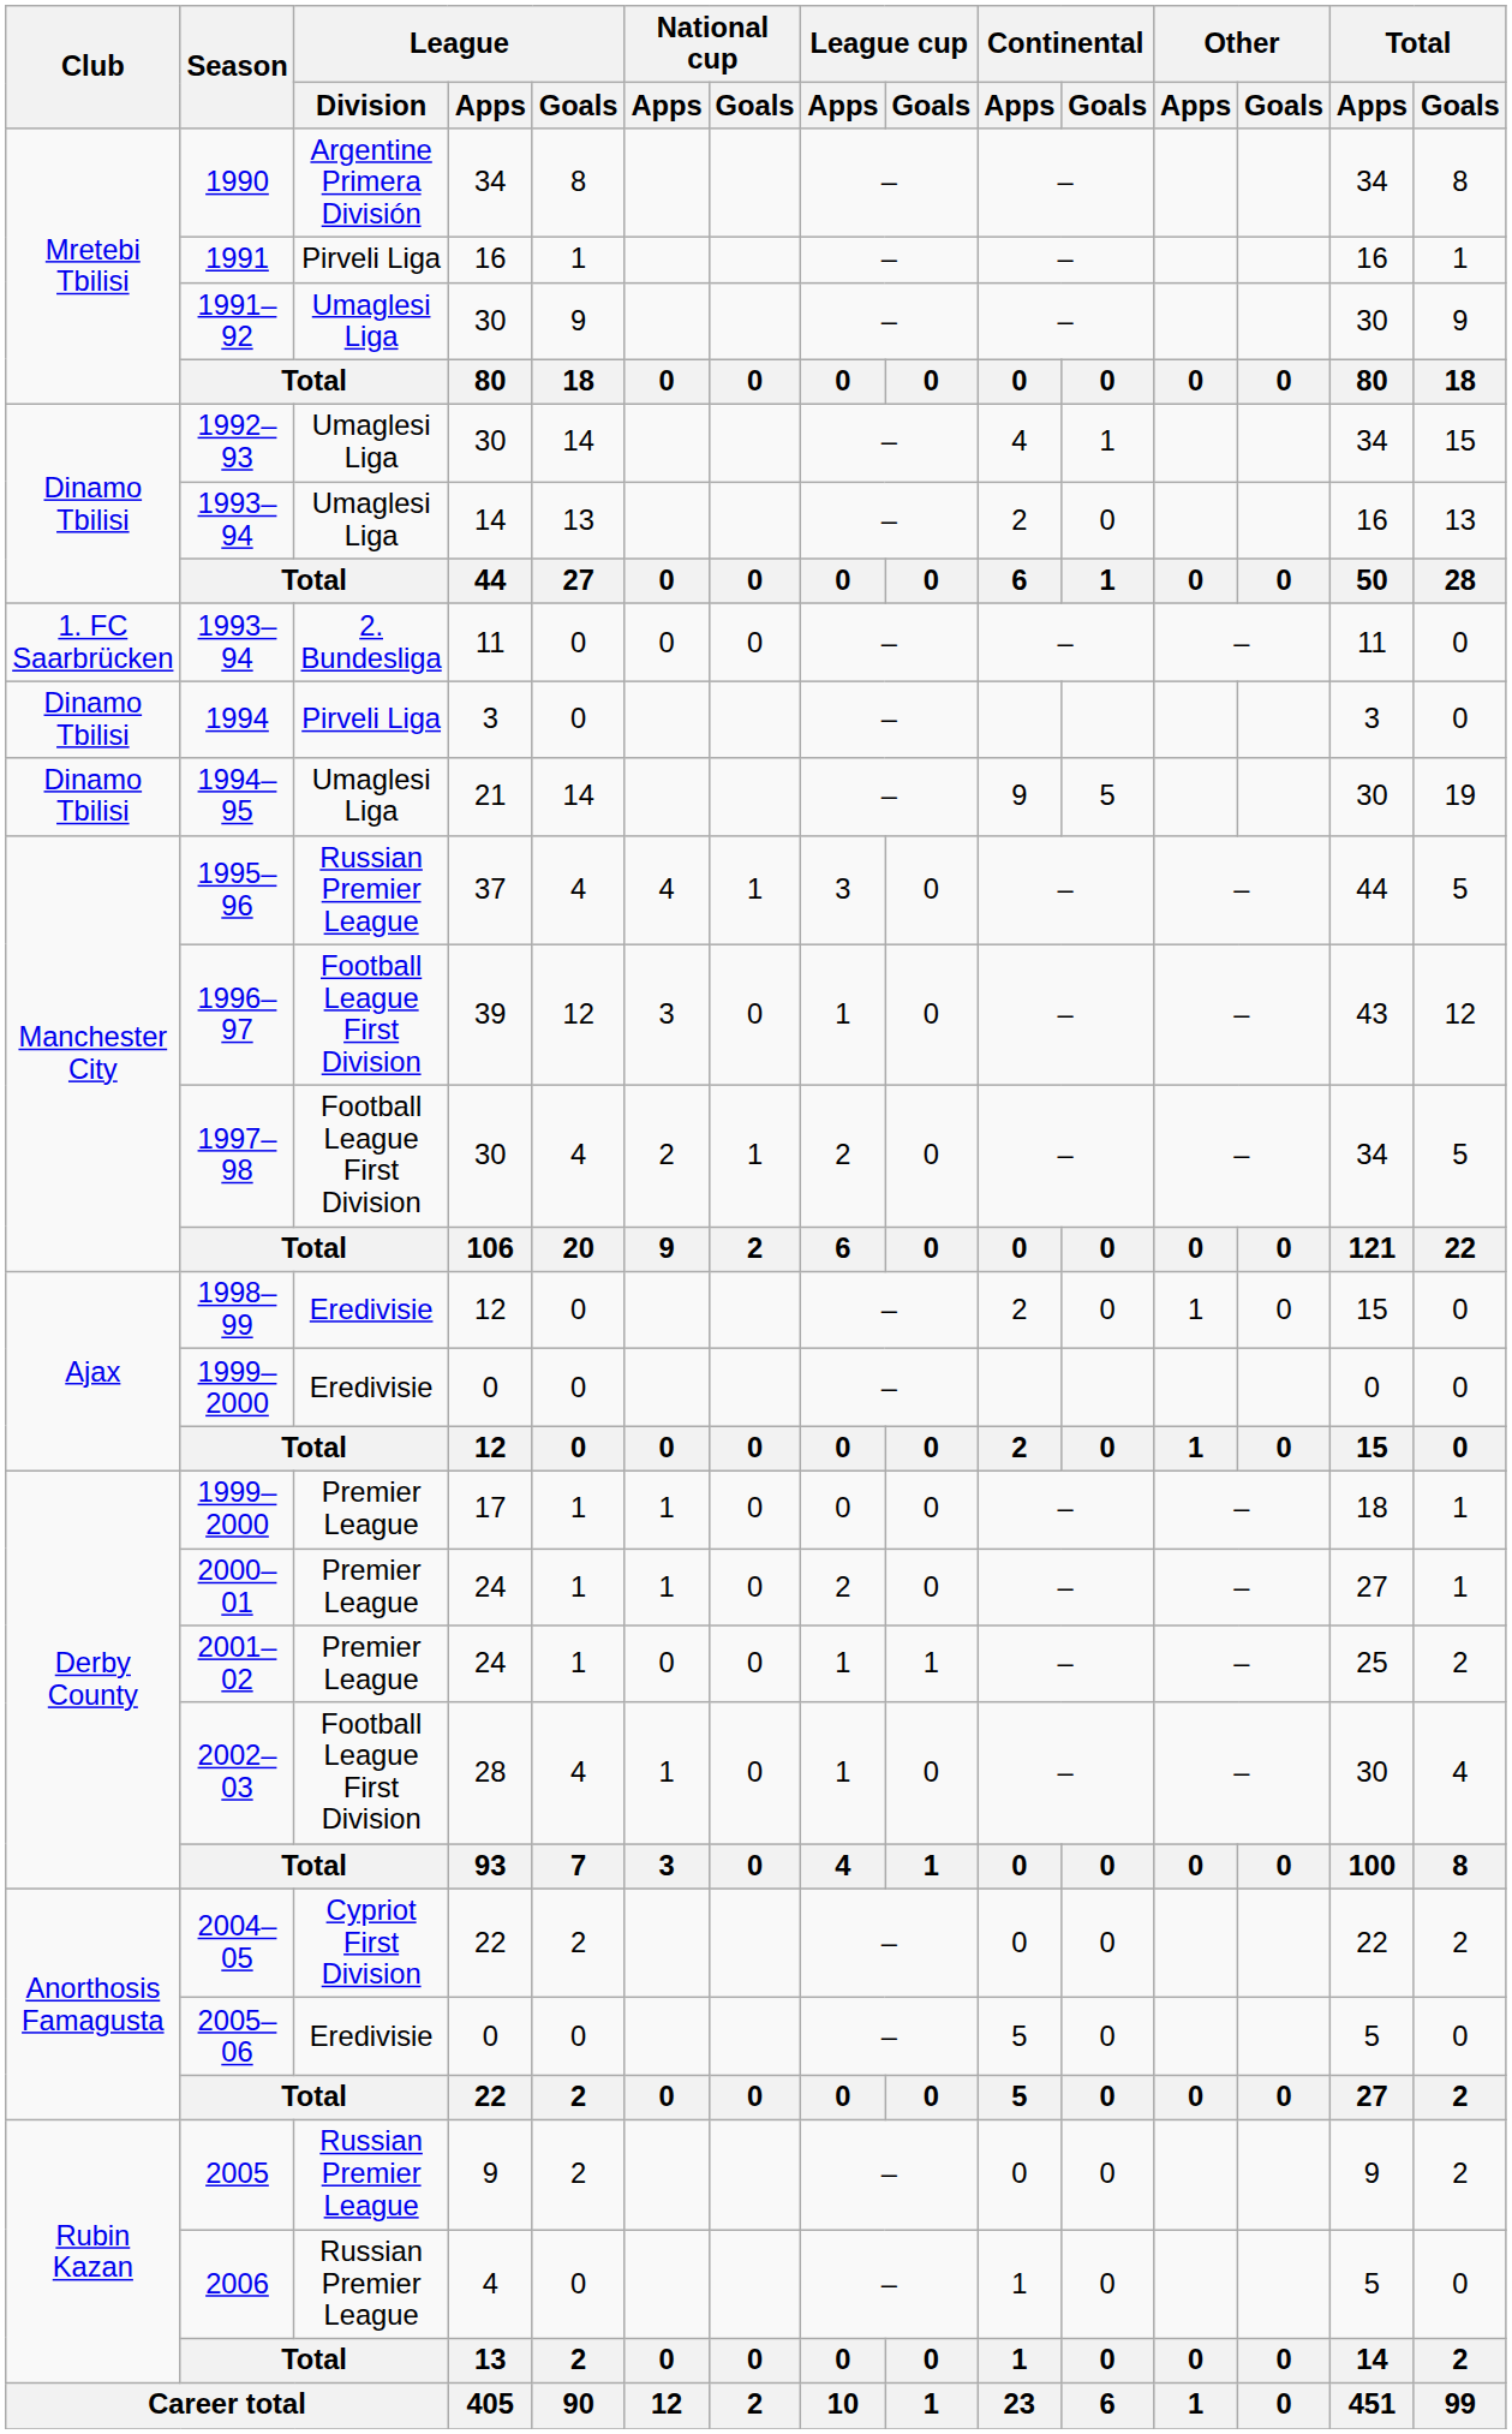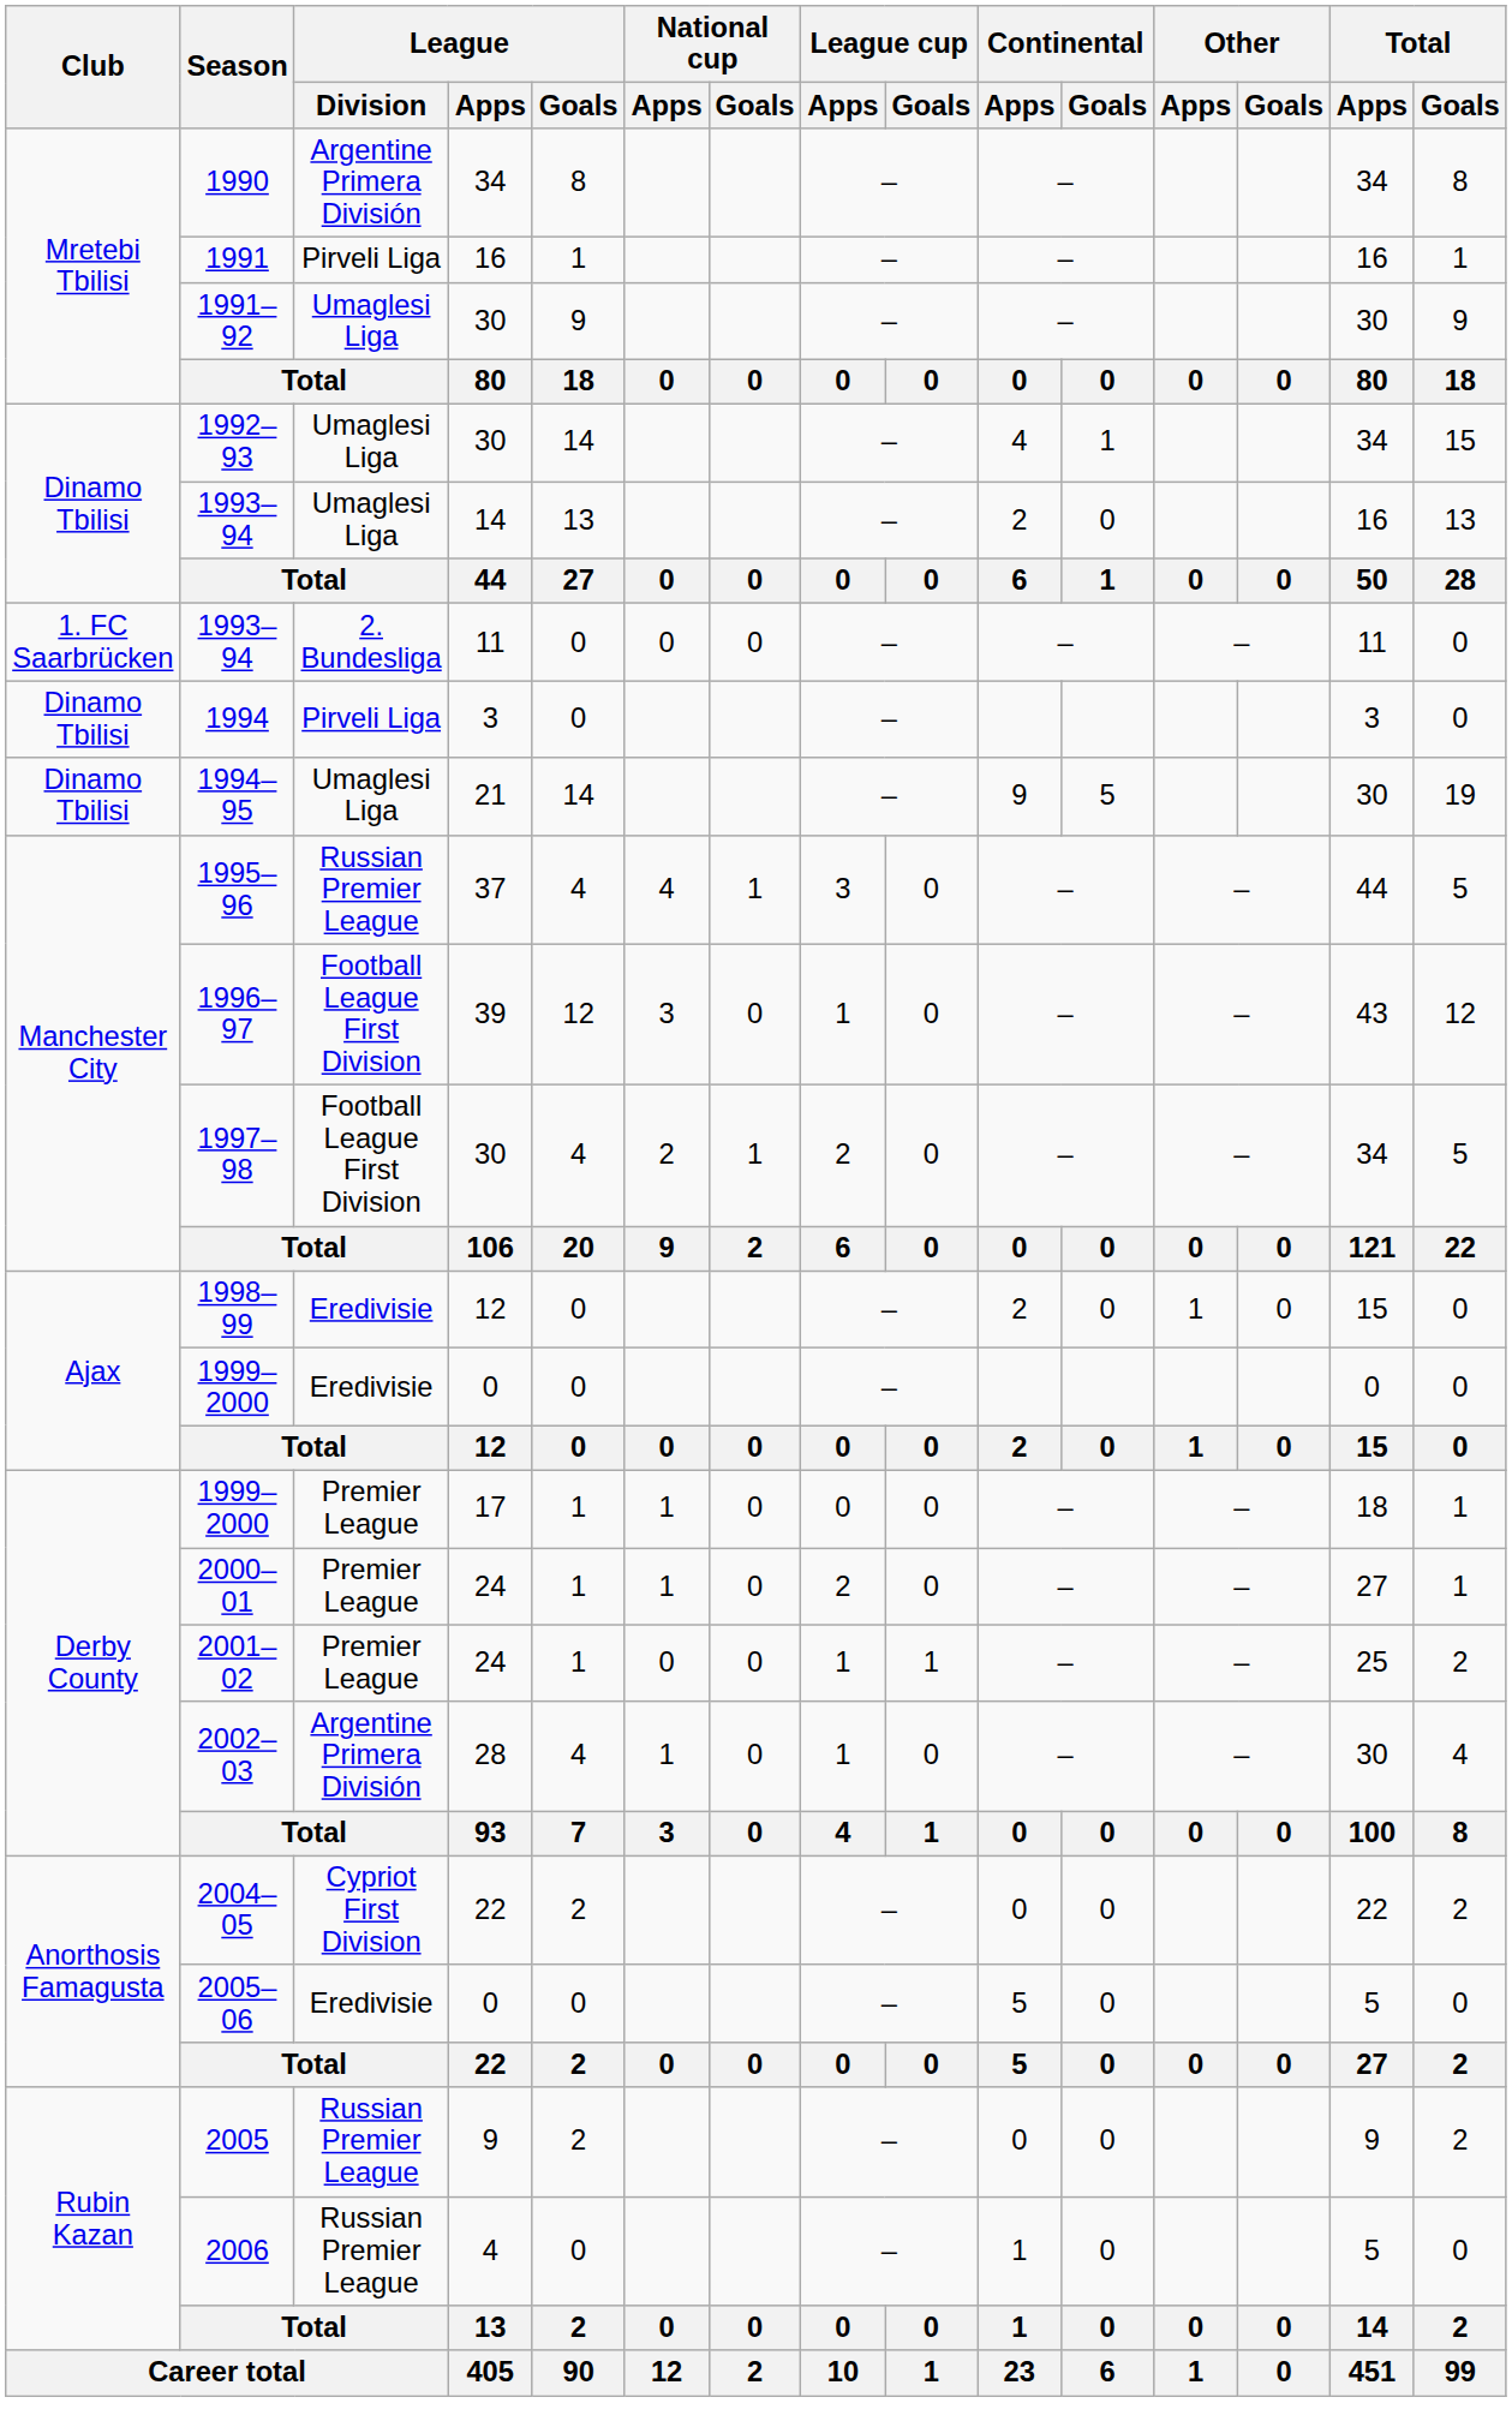2002–03 | League / Division: Football League First Division -> Argentine Primera División
